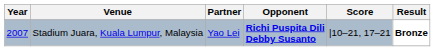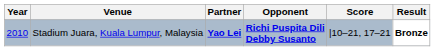Stadium Juara, Kuala Lumpur, Malaysia | Year: 2007 -> 2010
Stadium Juara, Kuala Lumpur, Malaysia | Partner: normal -> bold
